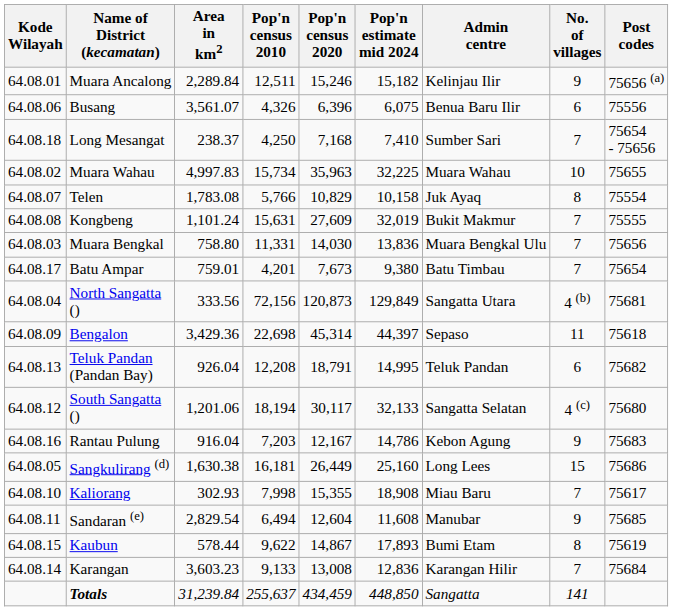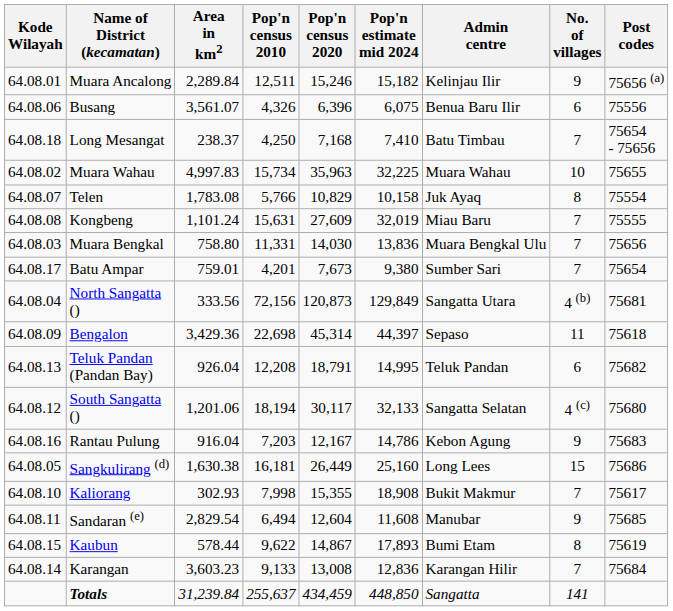Long Mesangat | Admin centre: Sumber Sari -> Batu Timbau
Kongbeng | Admin centre: Bukit Makmur -> Miau Baru
Batu Ampar | Admin centre: Batu Timbau -> Sumber Sari
Kaliorang | Admin centre: Miau Baru -> Bukit Makmur
